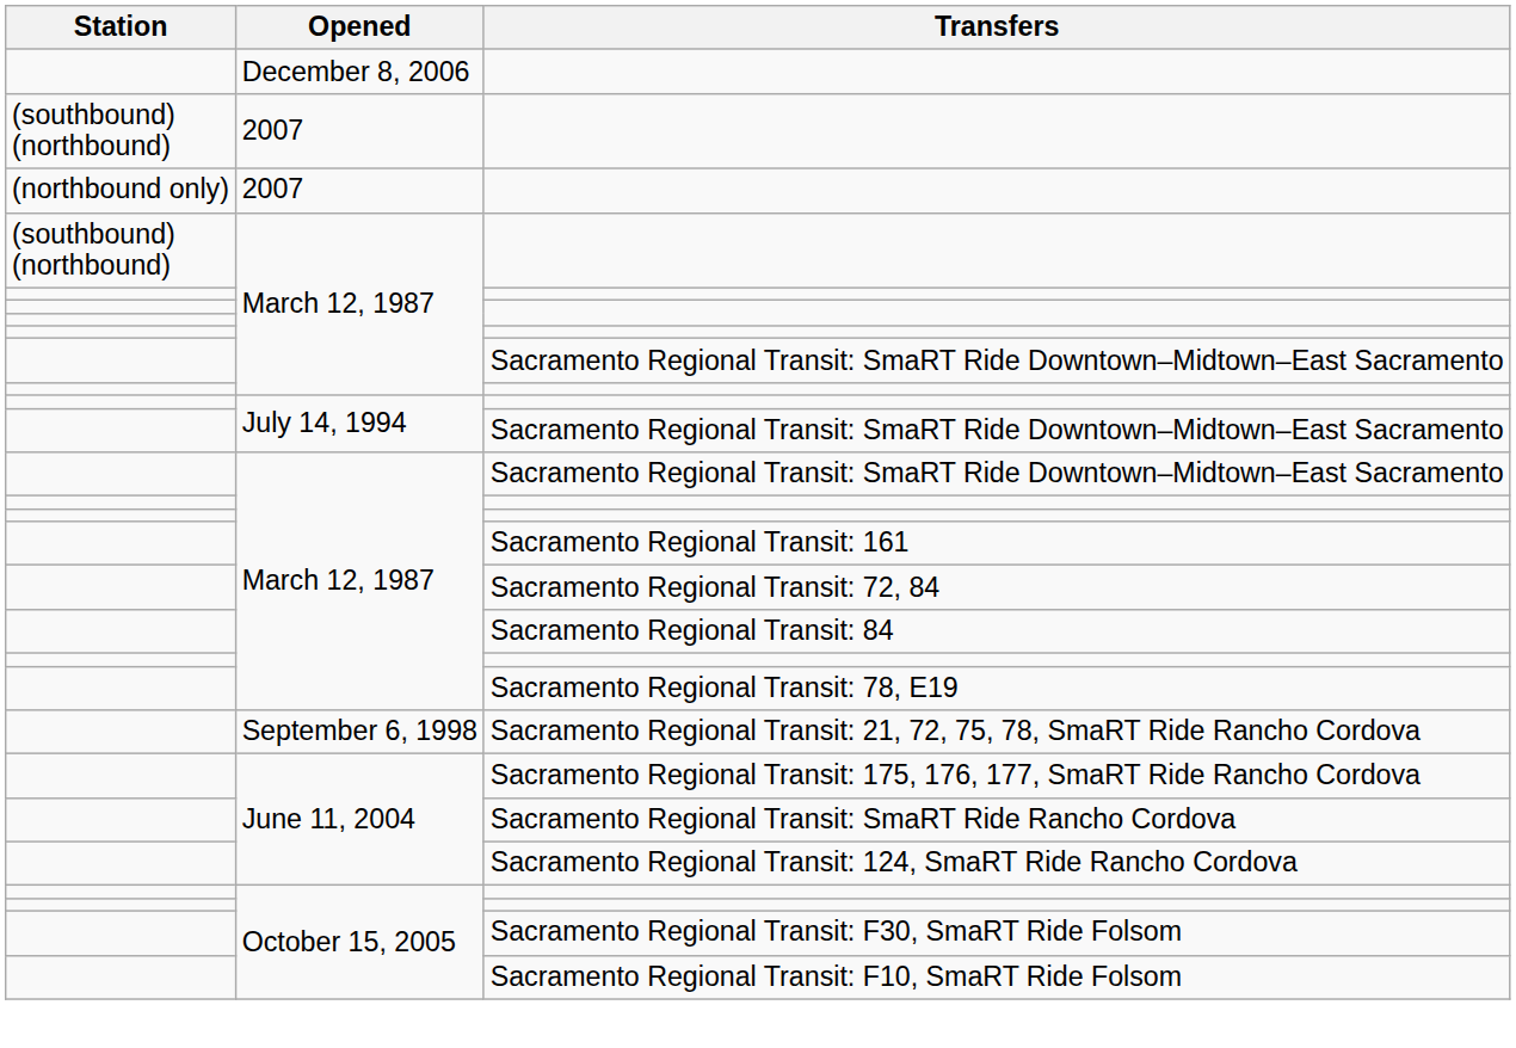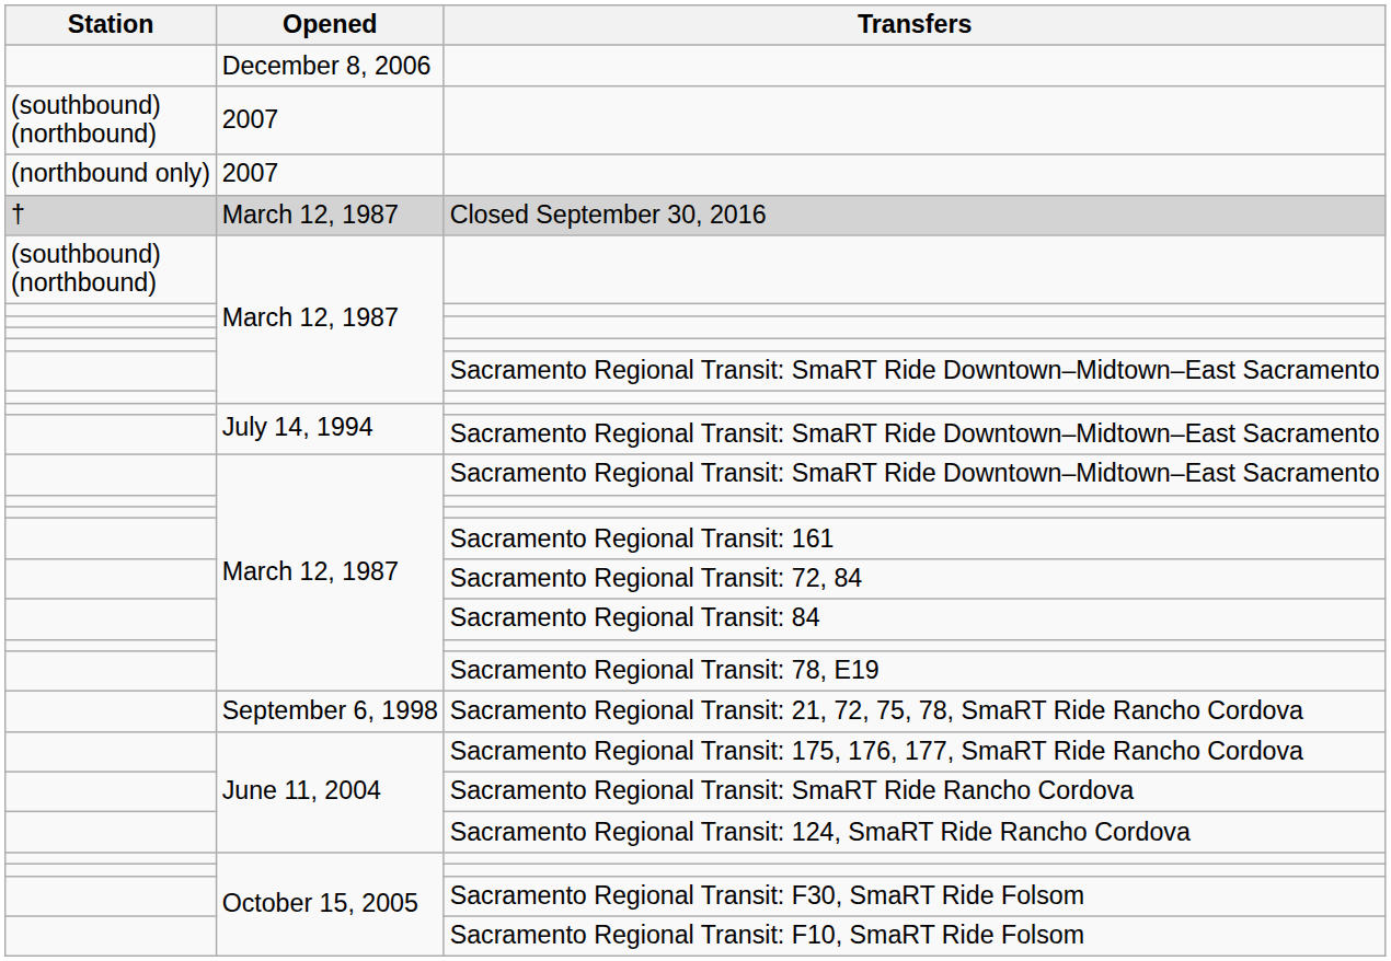+ row: † | March 12, 1987 | Closed September 30, 2016
